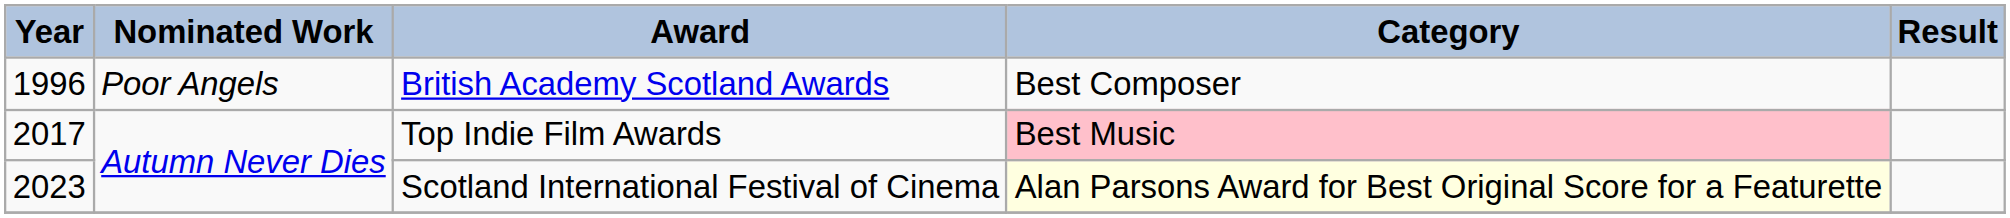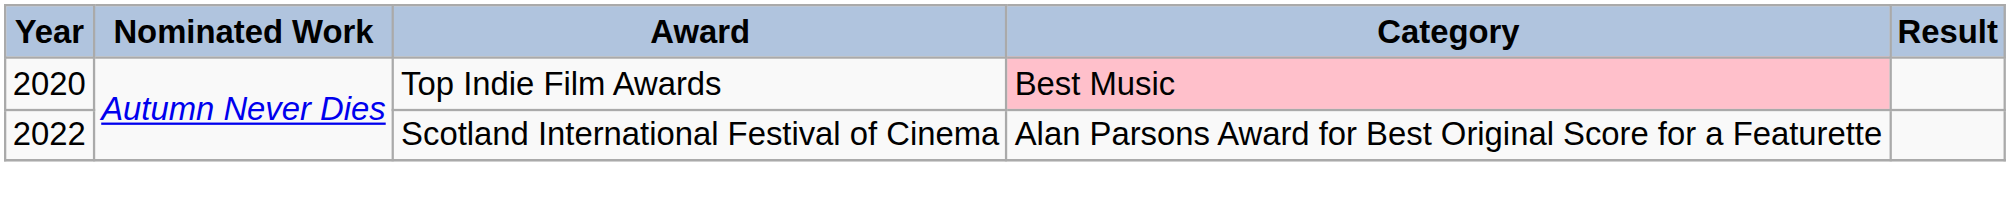- row: 1996 | Poor Angels | British Academy Scotland Awards | Best Composer
Top Indie Film Awards | Year: 2017 -> 2020
Scotland International Festival of Cinema | Year: 2023 -> 2022
Scotland International Festival of Cinema | Category: lightyellow background -> no background
